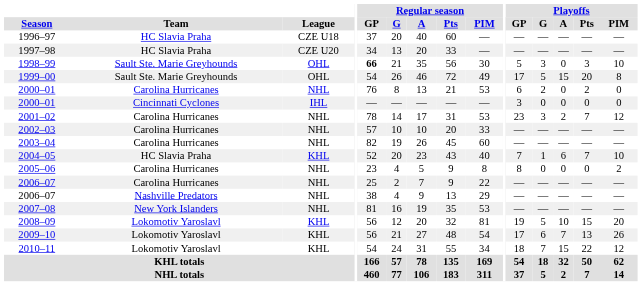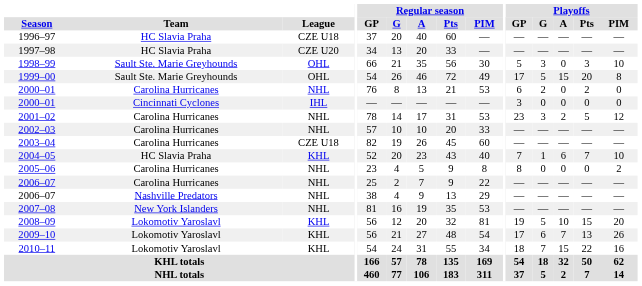1998–99 | Regular season / GP: bold -> normal
2001–02 | Playoffs / Pts: 7 -> 5
2003–04 | League: NHL -> CZE U18
2010–11 | Playoffs / PIM: 12 -> 16
